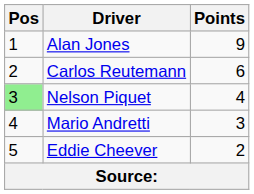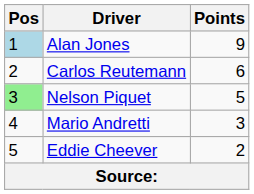Alan Jones | Pos: no background -> lightblue background
Nelson Piquet | Points: 4 -> 5
